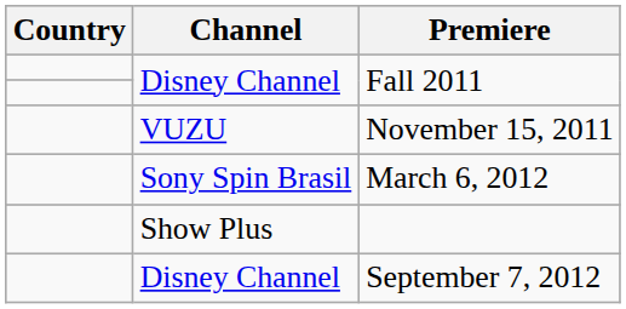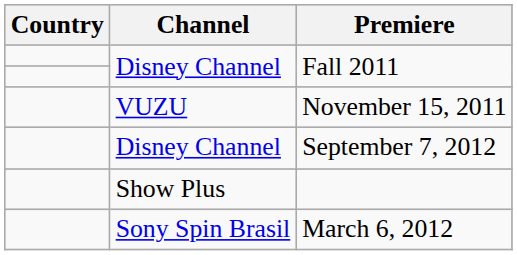rows swapped: March 6, 2012 <-> September 7, 2012
